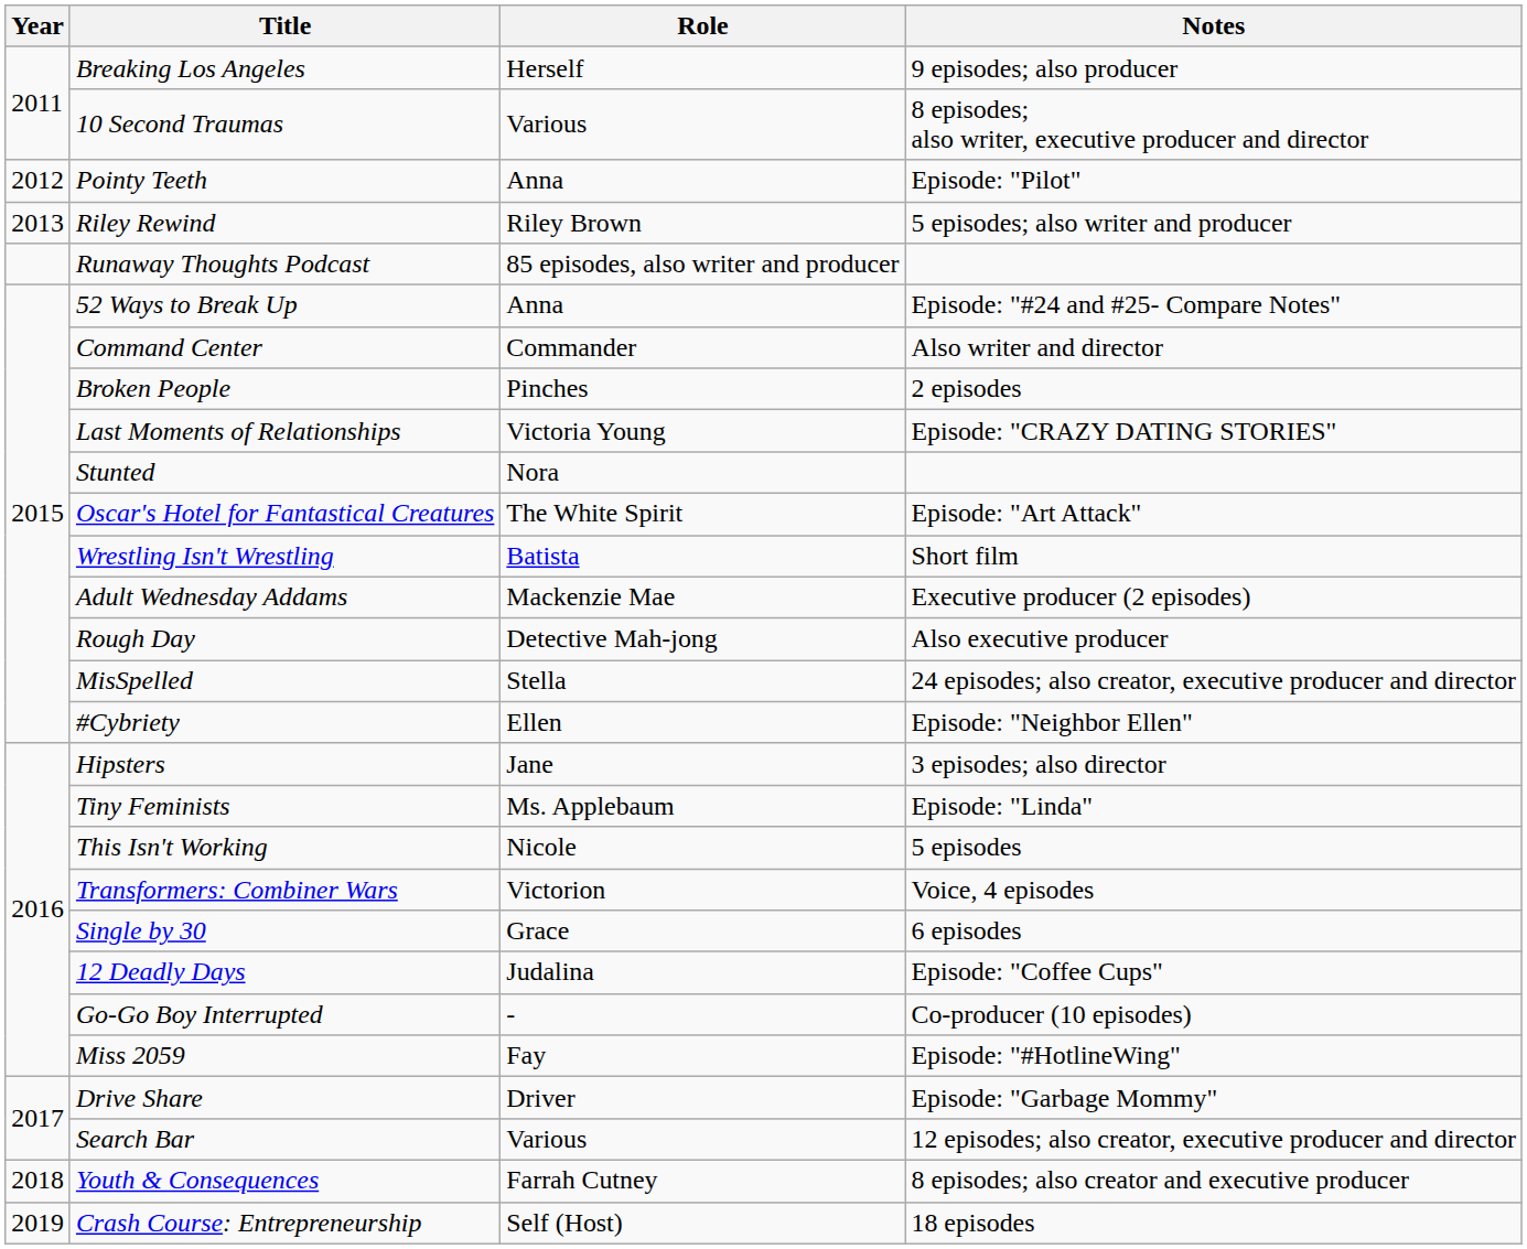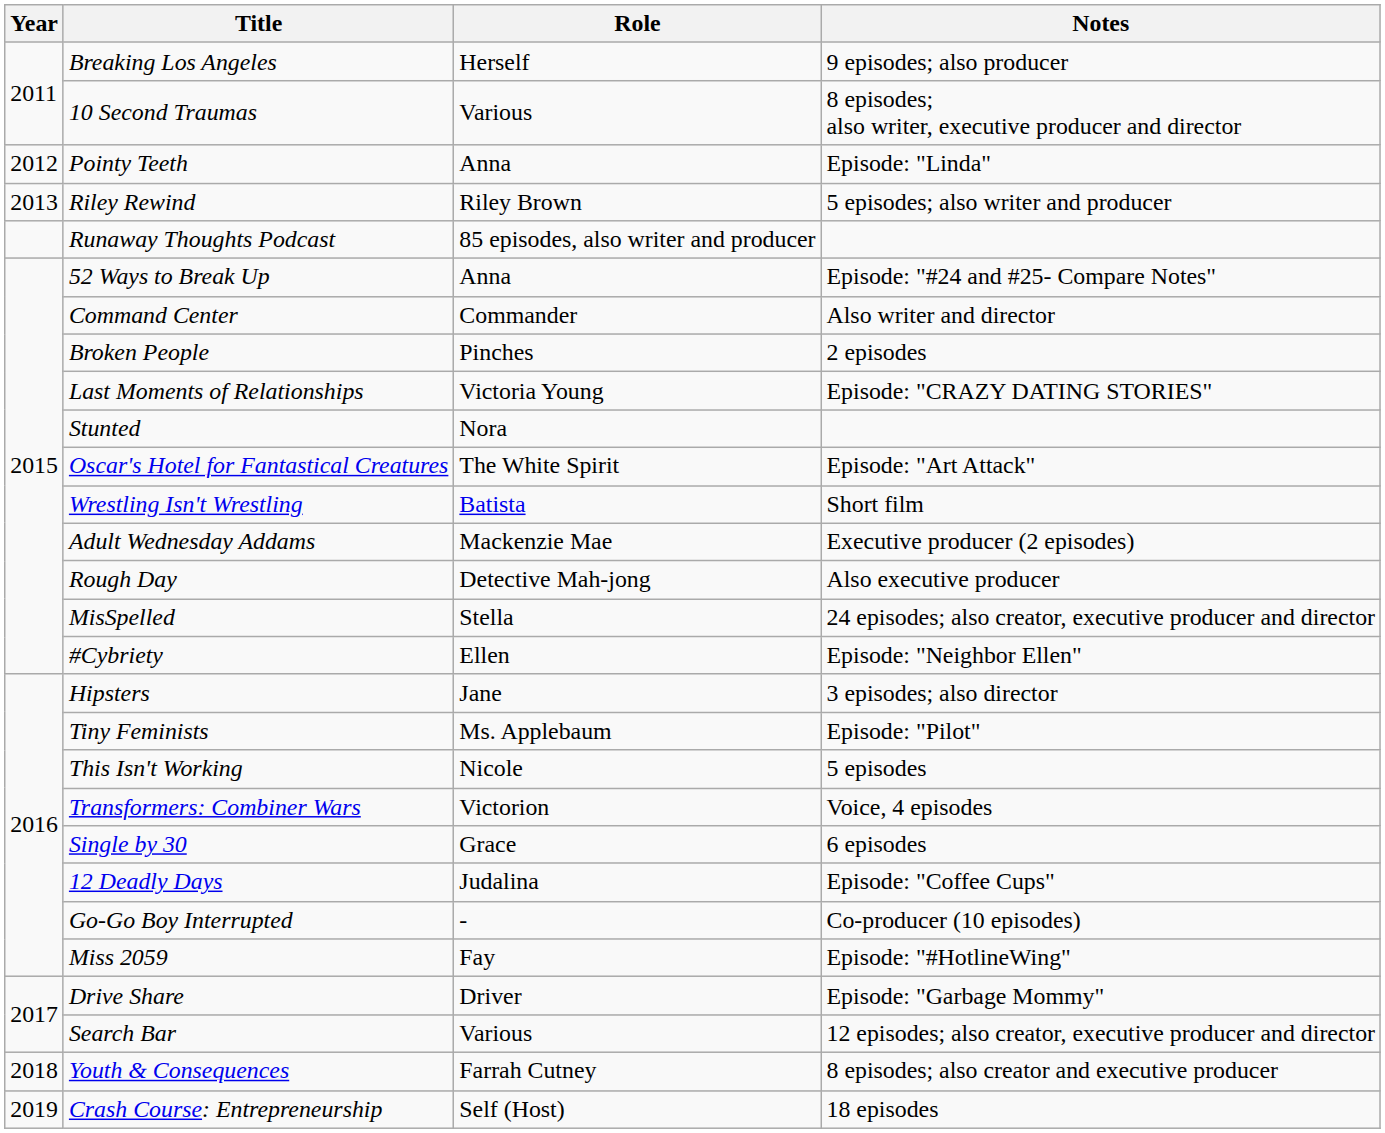Pointy Teeth | Notes: Episode: "Pilot" -> Episode: "Linda"
Tiny Feminists | Notes: Episode: "Linda" -> Episode: "Pilot"
